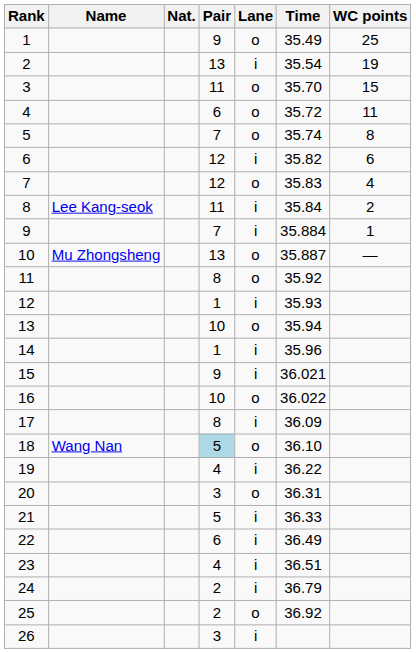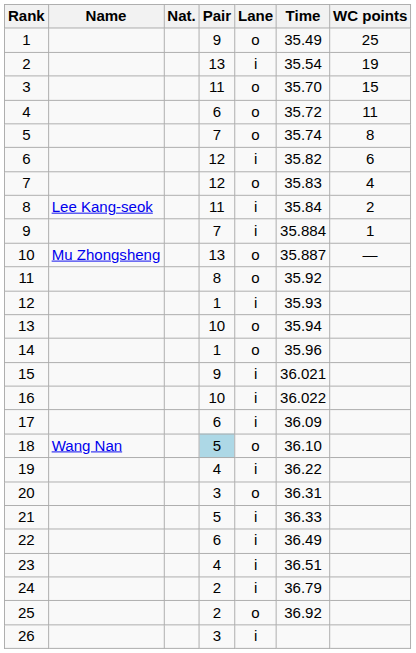14 | Lane: i -> o
16 | Lane: o -> i
17 | Pair: 8 -> 6
